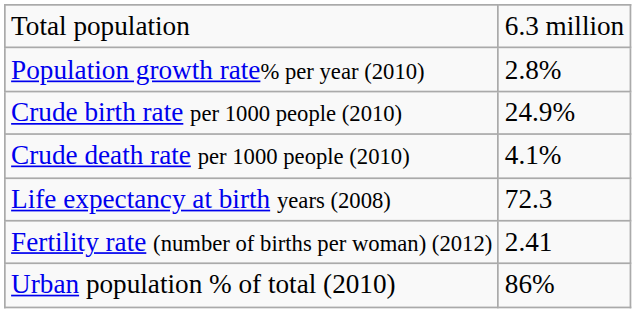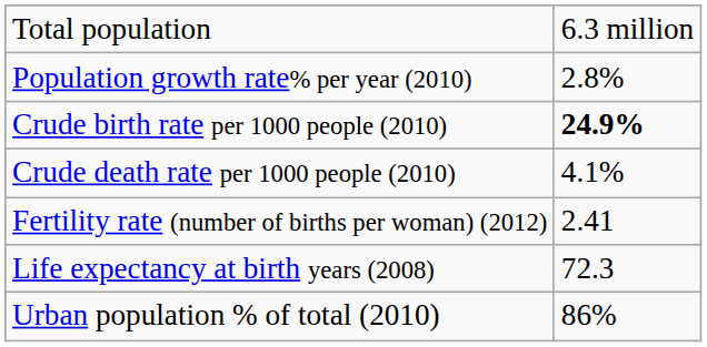Crude birth rate per 1000 people (2010) | column 2: normal -> bold
rows swapped: Life expectancy at birth years (2008) <-> Fertility rate (number of births per woman) (2012)
